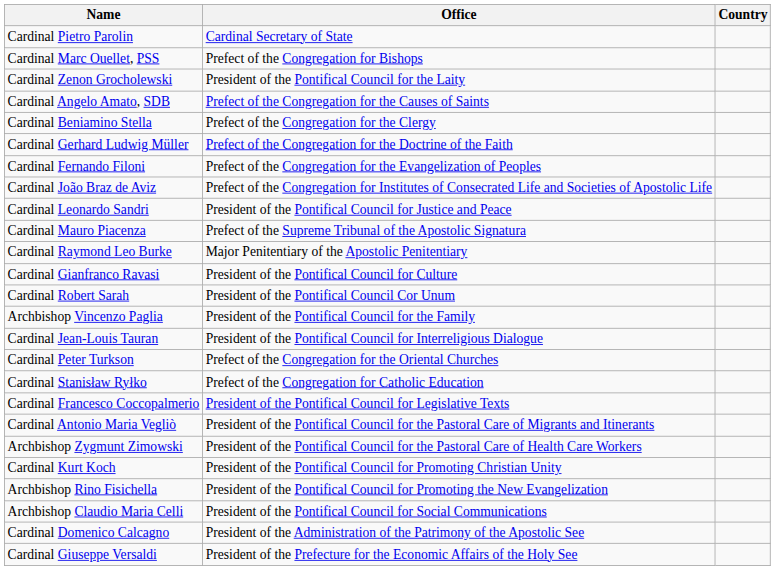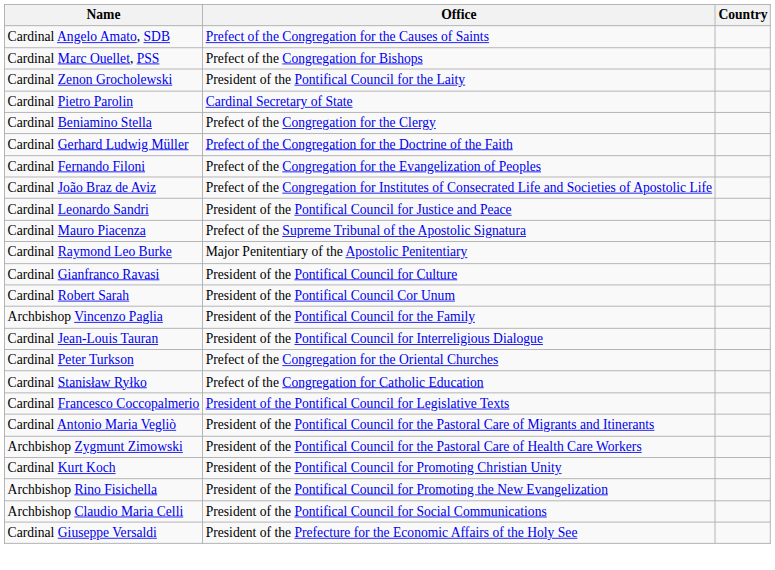rows swapped: Cardinal Pietro Parolin <-> Cardinal Angelo Amato, SDB
- row: Cardinal Domenico Calcagno | President of the Administration of the Patrimony of the Apostolic See
